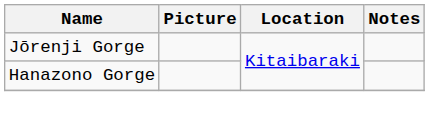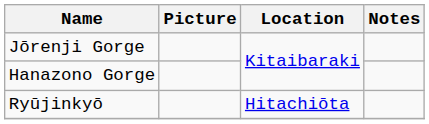+ row: Ryūjinkyō | Hitachiōta
